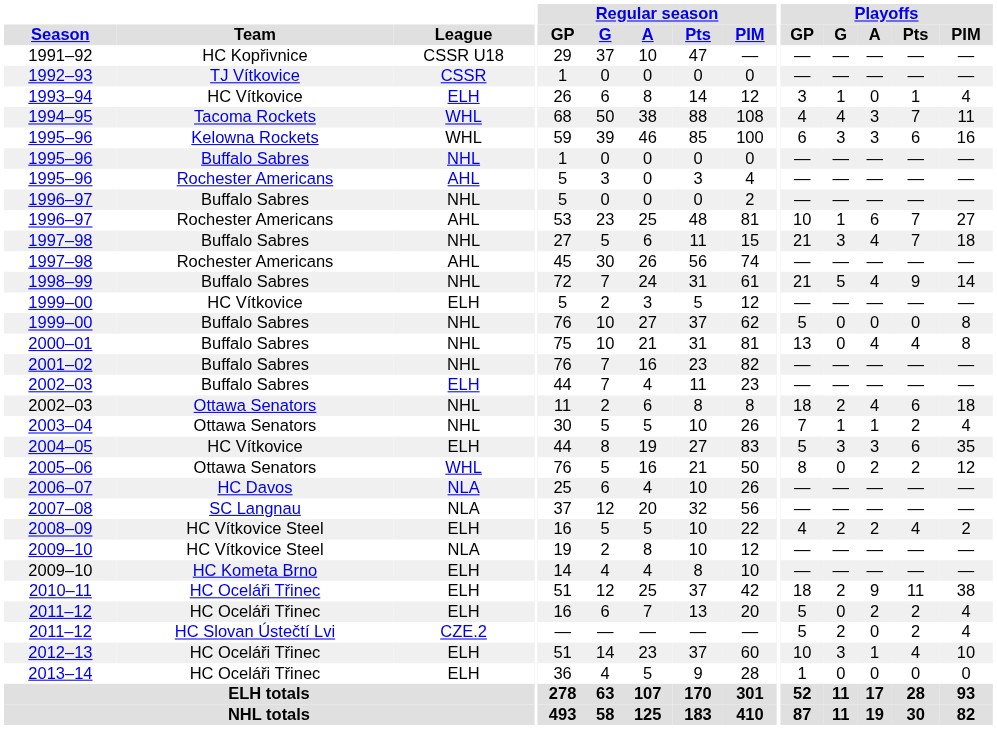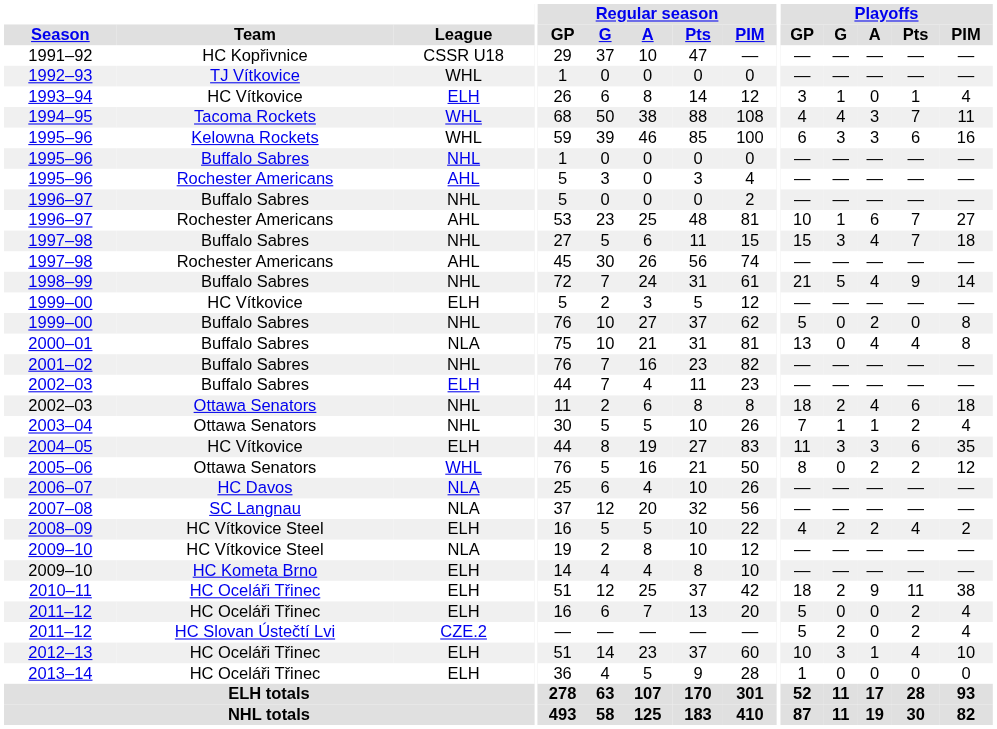1992–93 | League: CSSR -> WHL
1997–98 / Buffalo Sabres | Playoffs / GP: 21 -> 15
1999–00 / Buffalo Sabres | Playoffs / A: 0 -> 2
2000–01 | League: NHL -> NLA
2004–05 | Playoffs / GP: 5 -> 11
2011–12 / HC Oceláři Třinec | Playoffs / A: 2 -> 0
